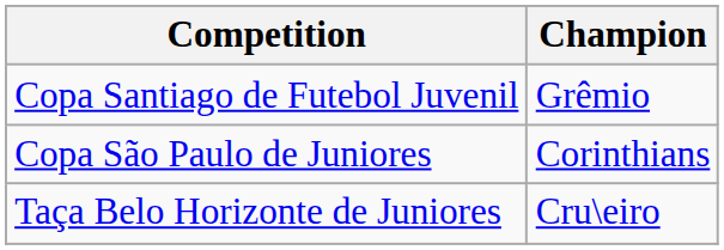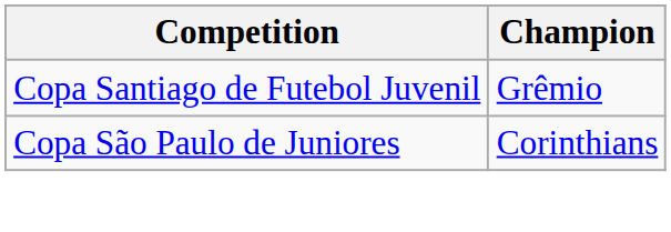- row: Taça Belo Horizonte de Juniores | Cru\eiro
